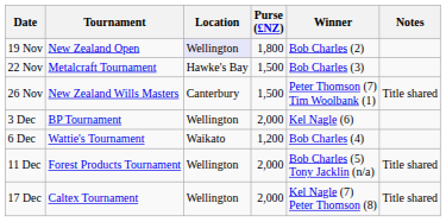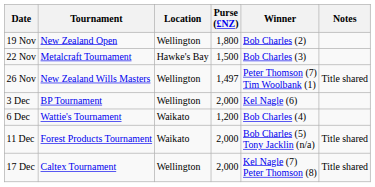19 Nov | Location: lavender background -> no background
26 Nov | Location: Canterbury -> Wellington
26 Nov | Purse (£NZ): 1,500 -> 1,497
11 Dec | Location: Wellington -> Waikato
